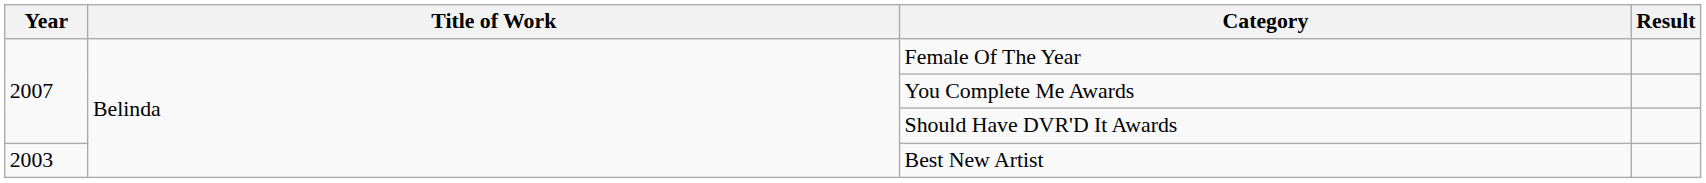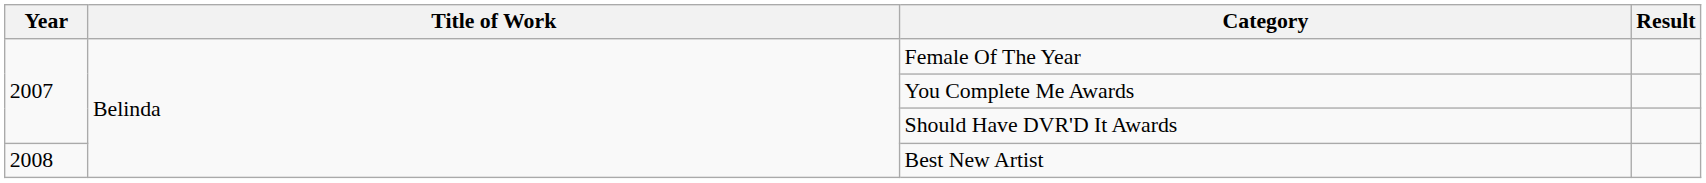Best New Artist | Year: 2003 -> 2008
